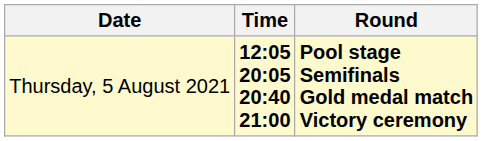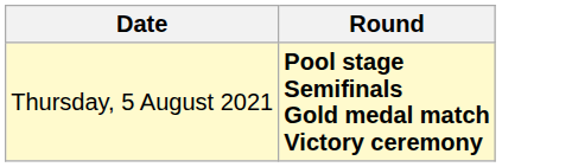- column: Time | 12:05 20:05 20:40 21:00
